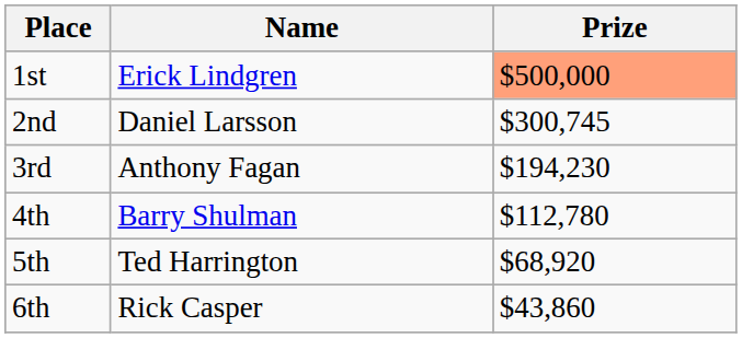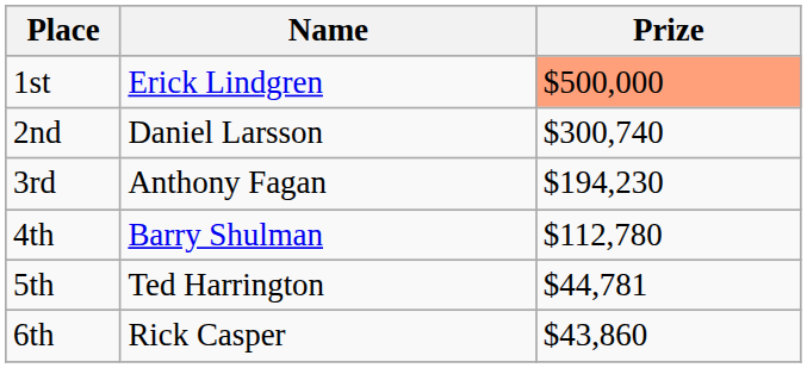2nd | Prize: $300,745 -> $300,740
5th | Prize: $68,920 -> $44,781
